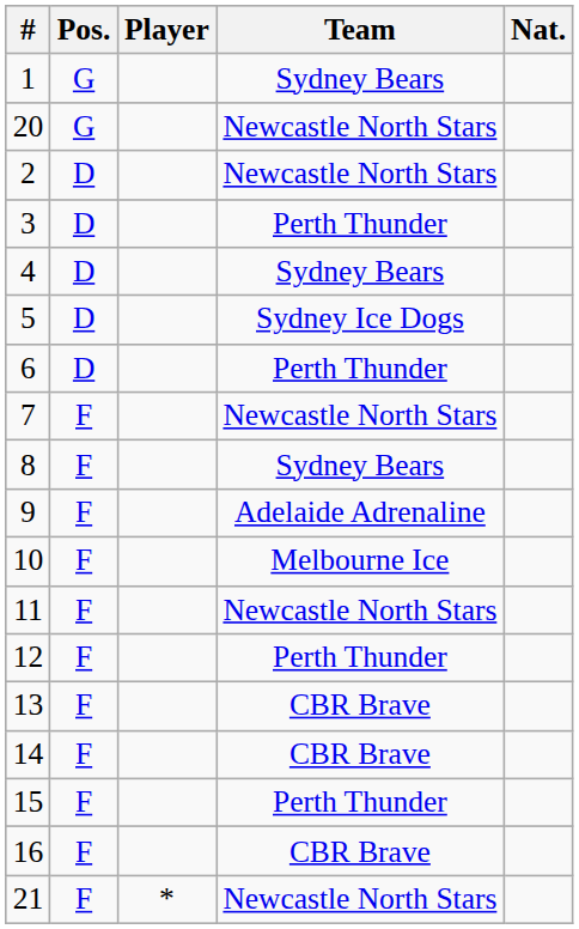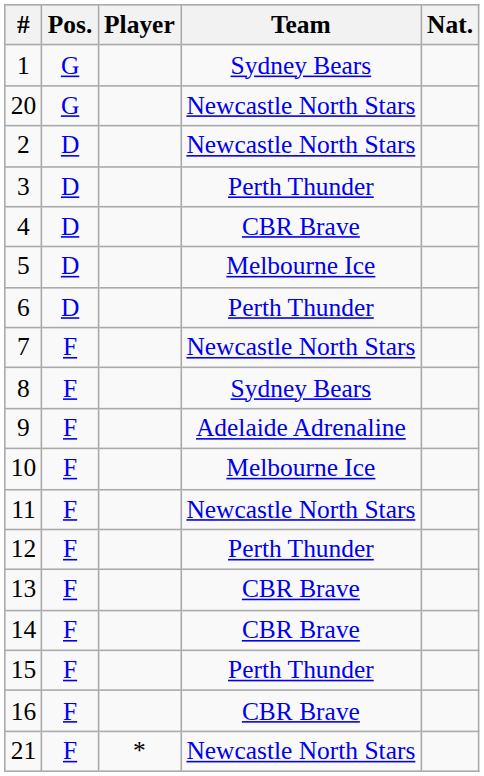4 | Team: Sydney Bears -> CBR Brave
5 | Team: Sydney Ice Dogs -> Melbourne Ice
